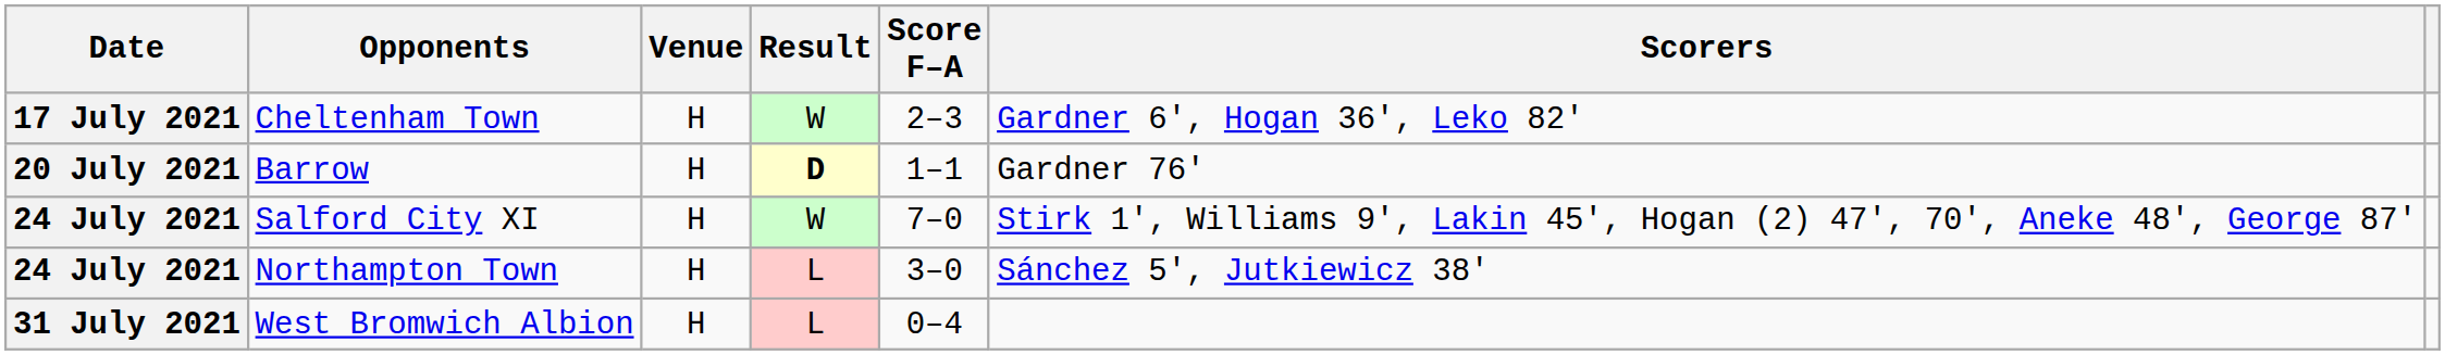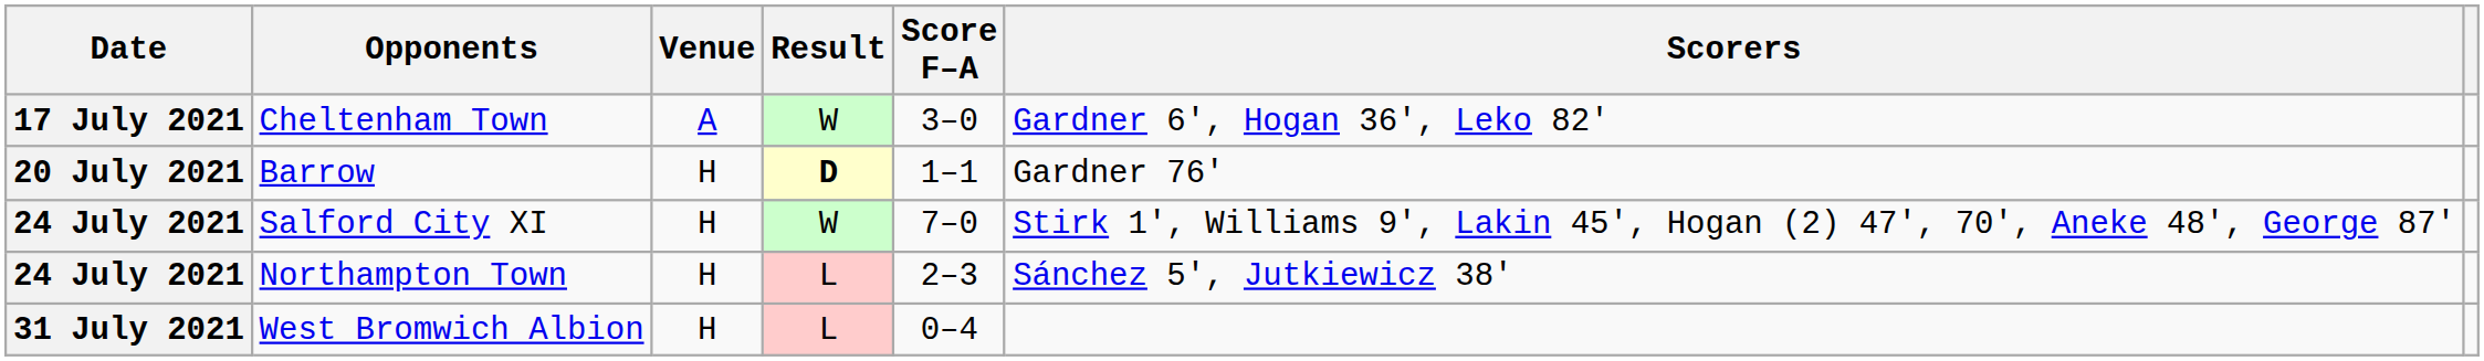Cheltenham Town | Venue: H -> A
Cheltenham Town | Score F–A: 2–3 -> 3–0
Northampton Town | Score F–A: 3–0 -> 2–3
